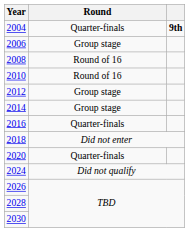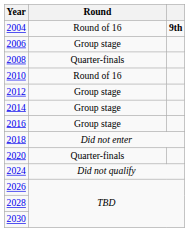2004 | Round: Quarter-finals -> Round of 16
2008 | Round: Round of 16 -> Quarter-finals
2016 | Round: Quarter-finals -> Group stage
